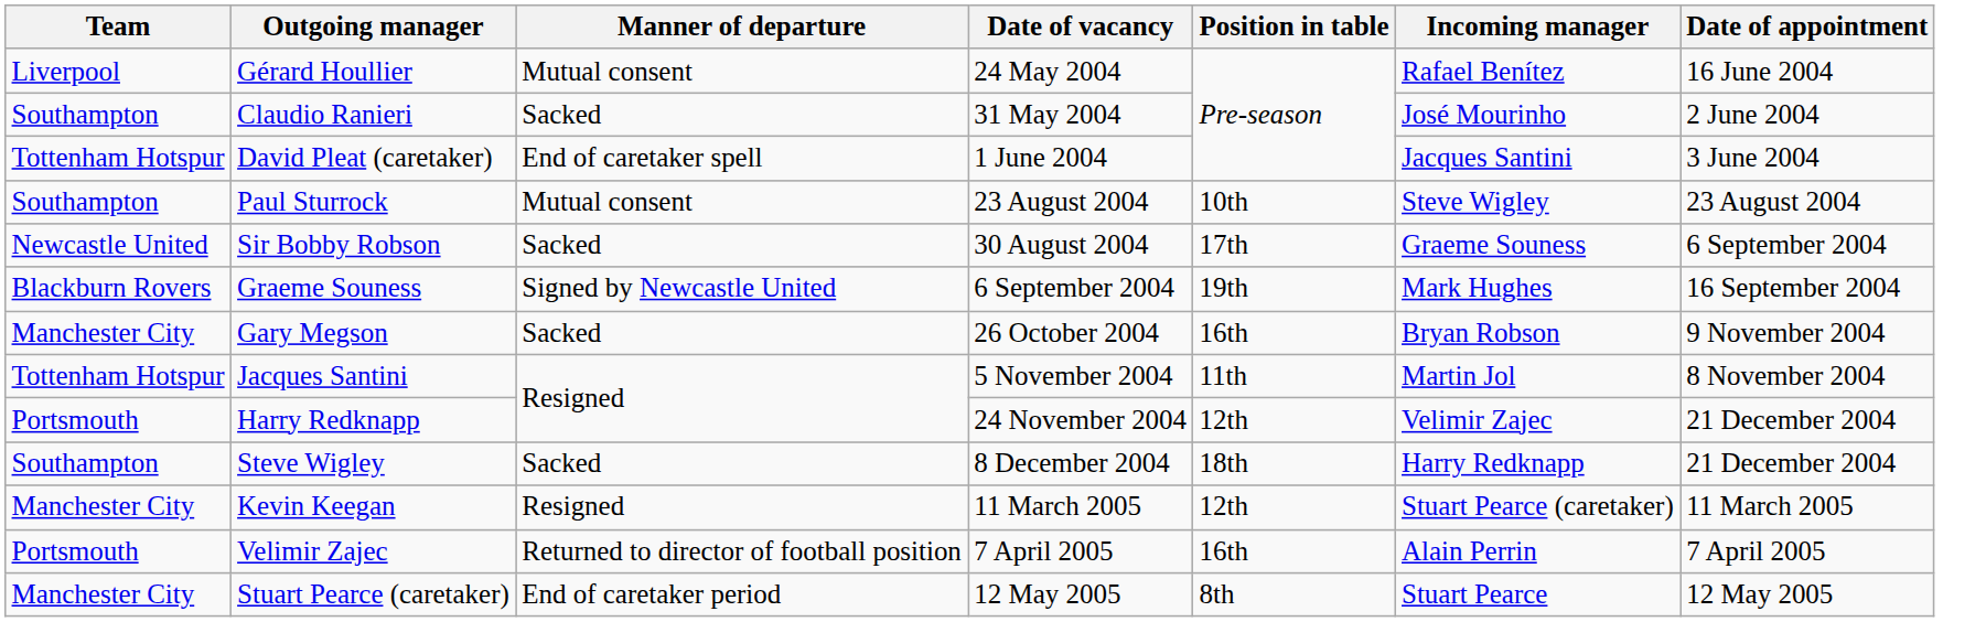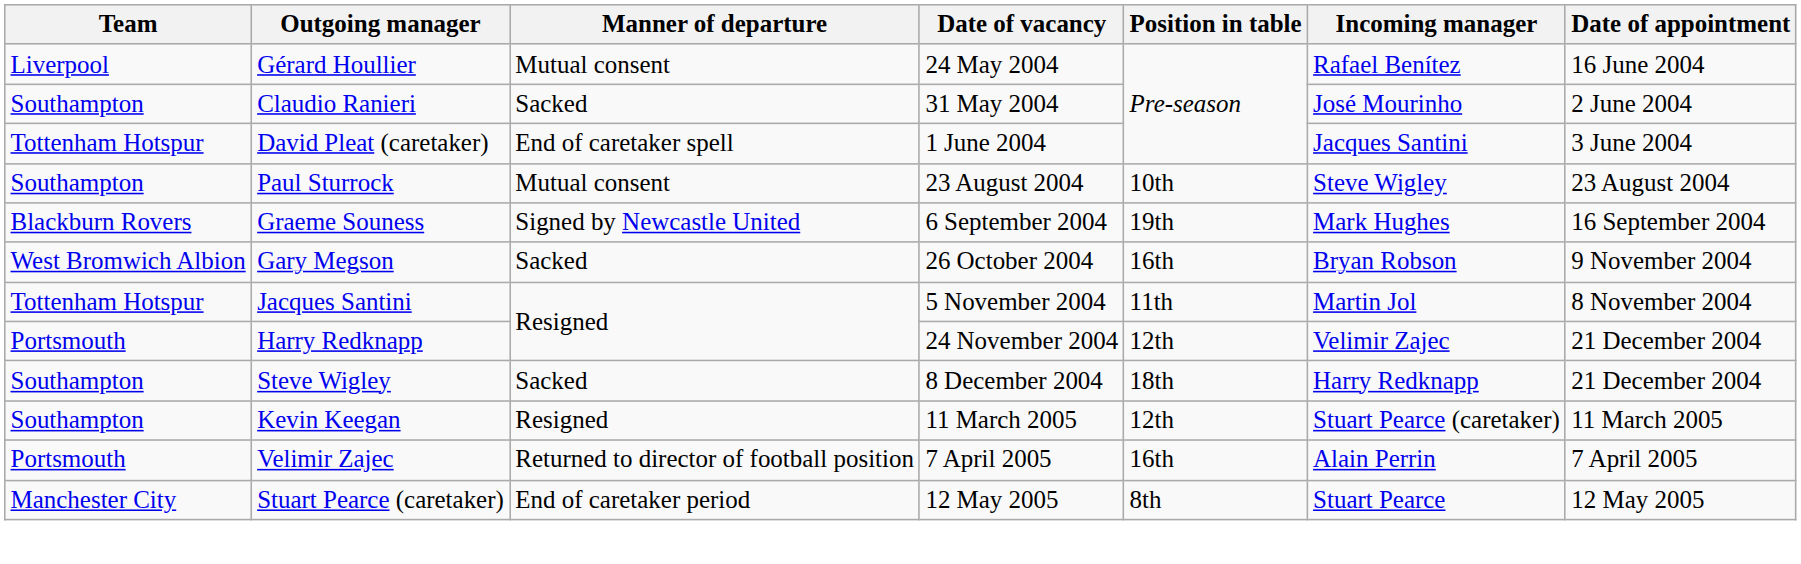- row: Newcastle United | Sir Bobby Robson | Sacked | 30 August 2004 | 17th | Graeme Souness | 6 September 2004
Gary Megson | Team: Manchester City -> West Bromwich Albion
Kevin Keegan | Team: Manchester City -> Southampton
